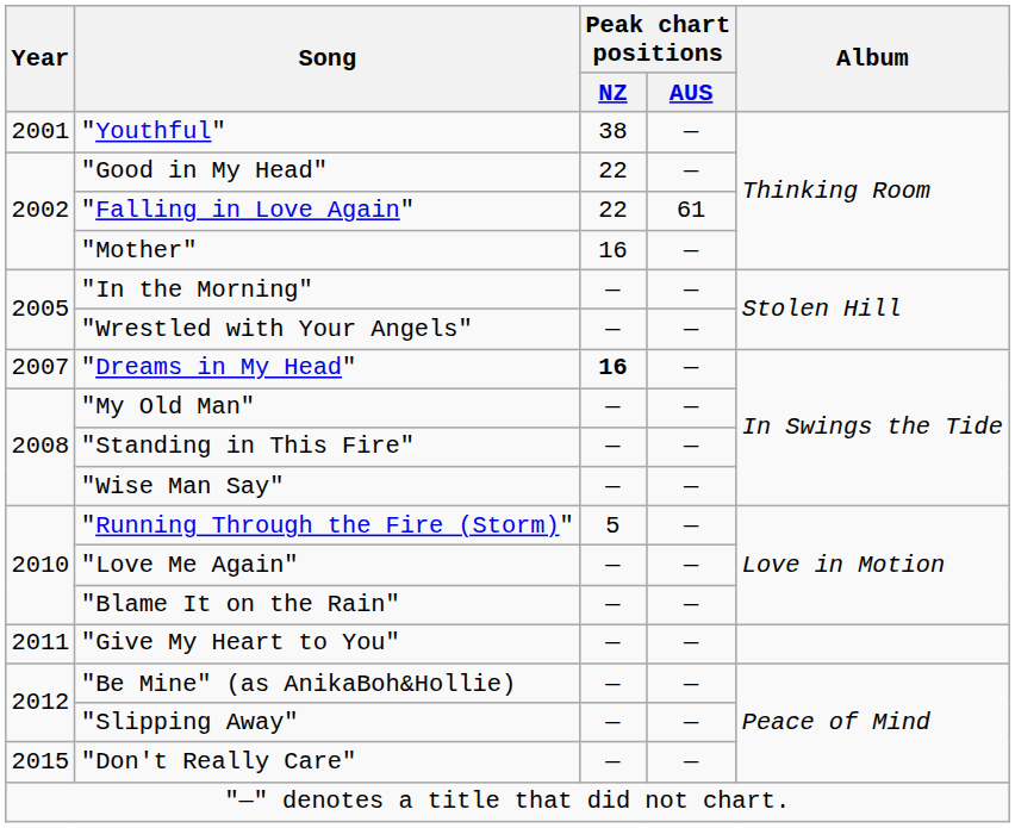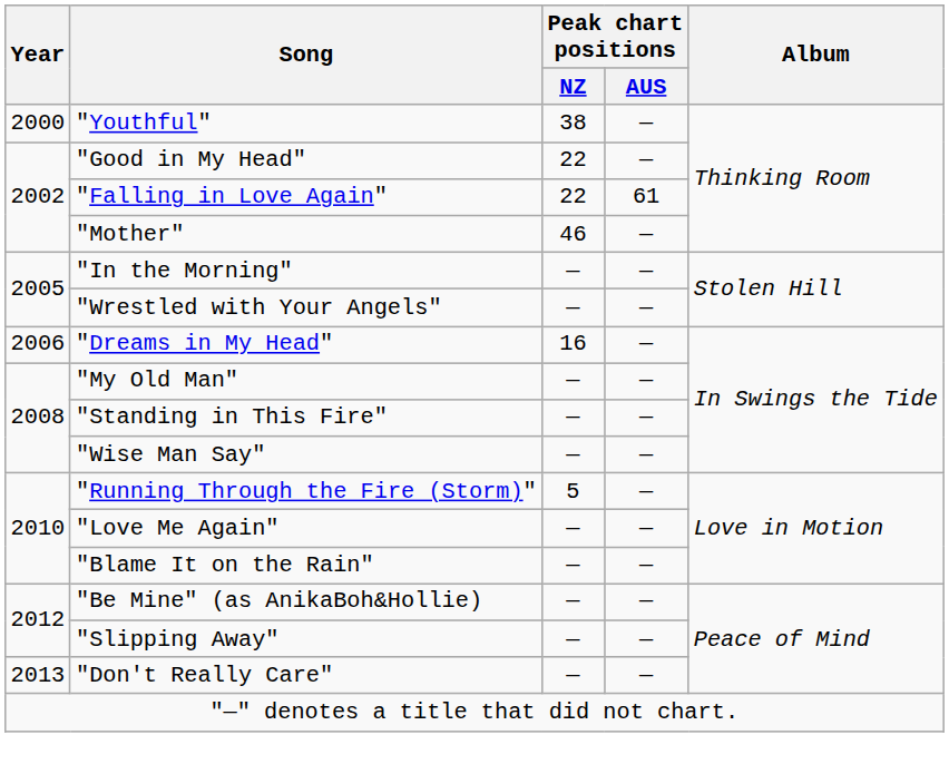"Youthful" | Year: 2001 -> 2000
"Mother" | Peak chart positions / NZ: 16 -> 46
"Dreams in My Head" | Year: 2007 -> 2006
"Dreams in My Head" | Peak chart positions / NZ: bold -> normal
- row: 2011 | "Give My Heart to You" | — | —
"Don't Really Care" | Year: 2015 -> 2013
